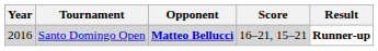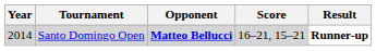Santo Domingo Open | Year: 2016 -> 2014
